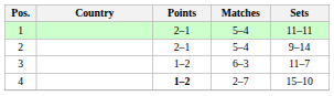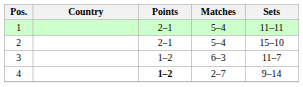2 | Sets: 9–14 -> 15–10
4 | Sets: 15–10 -> 9–14
